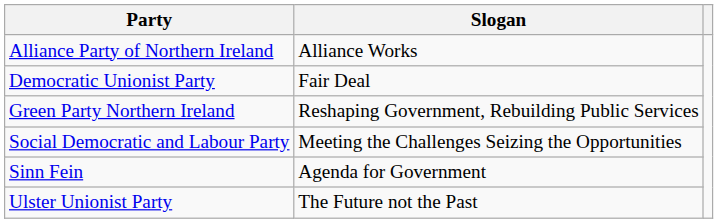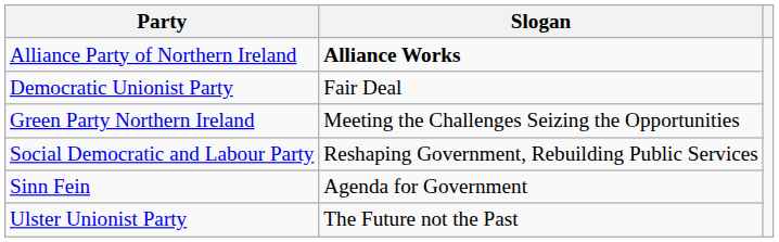Alliance Party of Northern Ireland | Slogan: normal -> bold
Green Party Northern Ireland | Slogan: Reshaping Government, Rebuilding Public Services -> Meeting the Challenges Seizing the Opportunities
Social Democratic and Labour Party | Slogan: Meeting the Challenges Seizing the Opportunities -> Reshaping Government, Rebuilding Public Services
